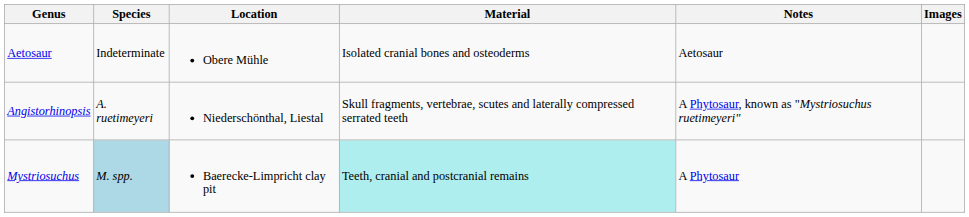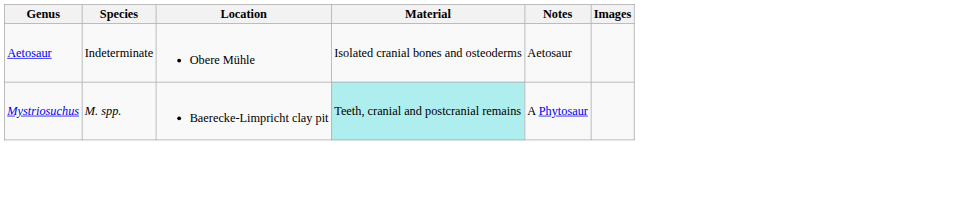- row: Angistorhinopsis | A. ruetimeyeri | Niederschönthal, Liestal | Skull fragments, vertebrae, scutes and laterally compressed serrated teeth | A Phytosaur, known as "Mystriosuchus ruetimeyeri"
Mystriosuchus | Species: lightblue background -> no background
